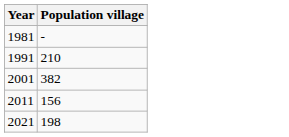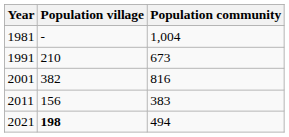+ column: Population community | 1,004 | 673 | 816 | 383 | 494
2021 | Population village: normal -> bold
